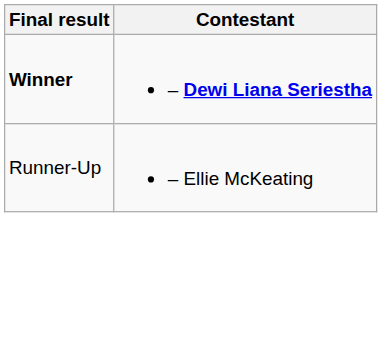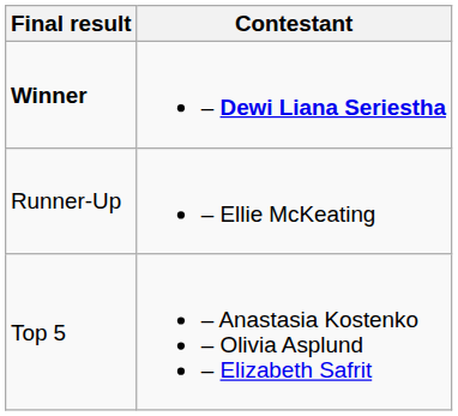+ row: Top 5 | – Anastasia Kostenko – Olivia Asplund – Elizabeth Safrit
